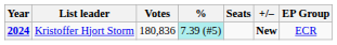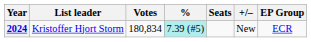2024 | Votes: 180,836 -> 180,834
2024 | +/–: bold -> normal
